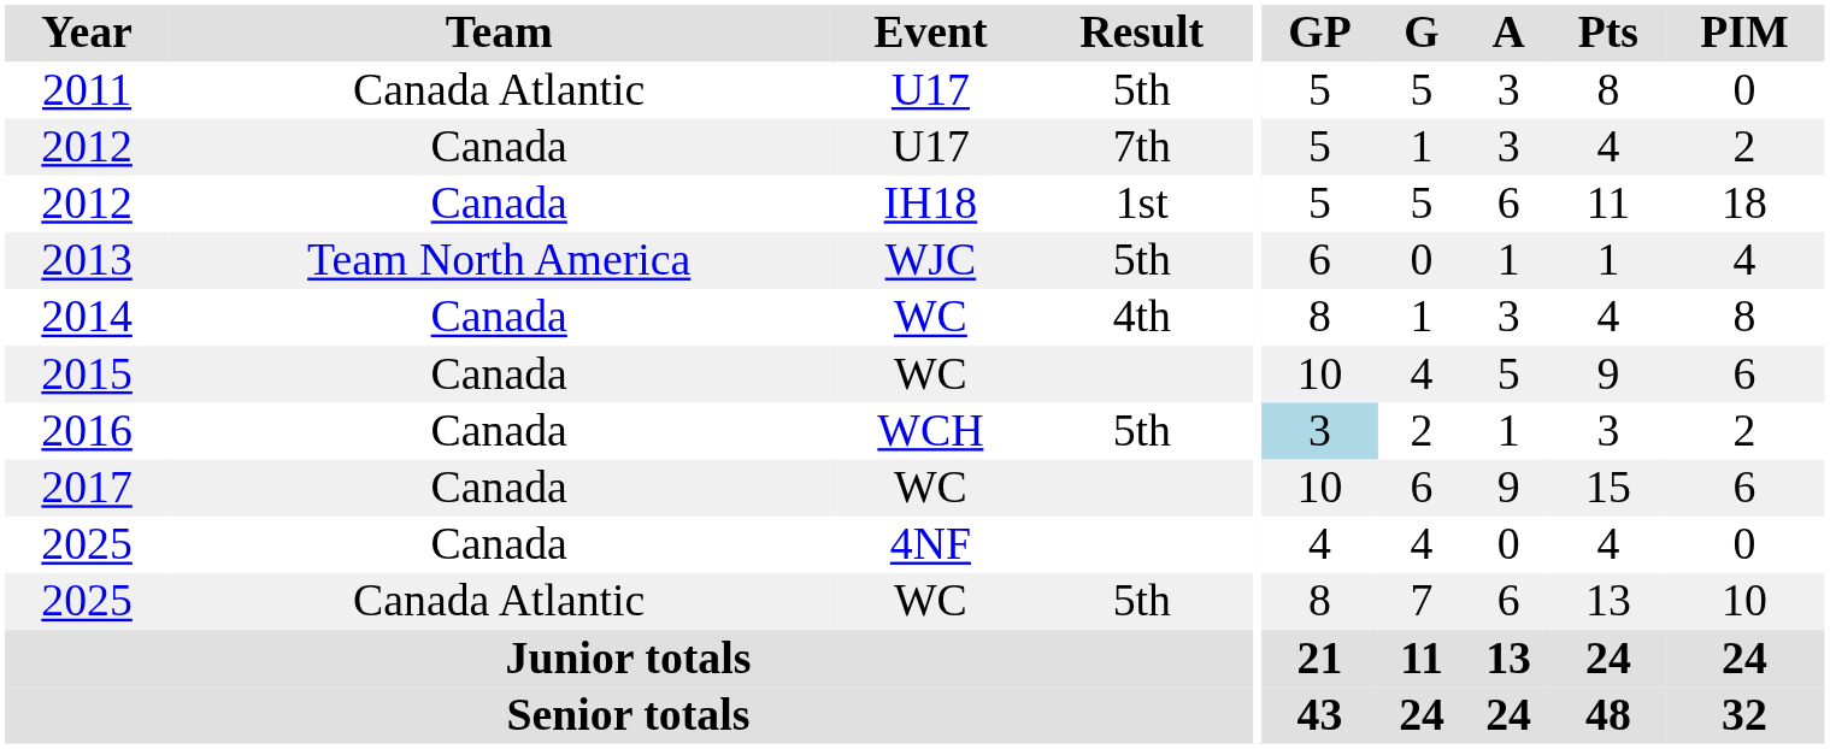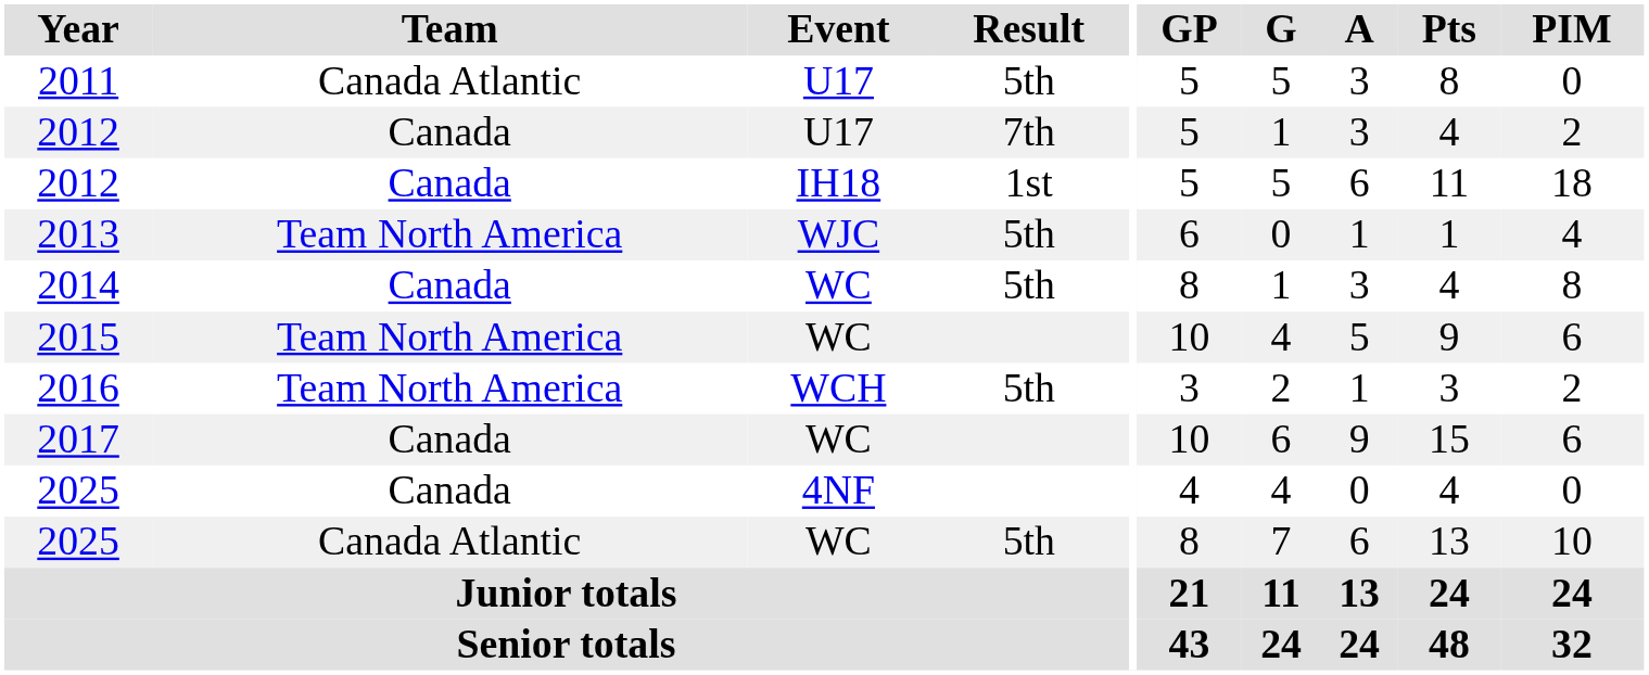2014 | Result: 4th -> 5th
2015 | Team: Canada -> Team North America
2016 | Team: Canada -> Team North America
2016 | GP: lightblue background -> no background
